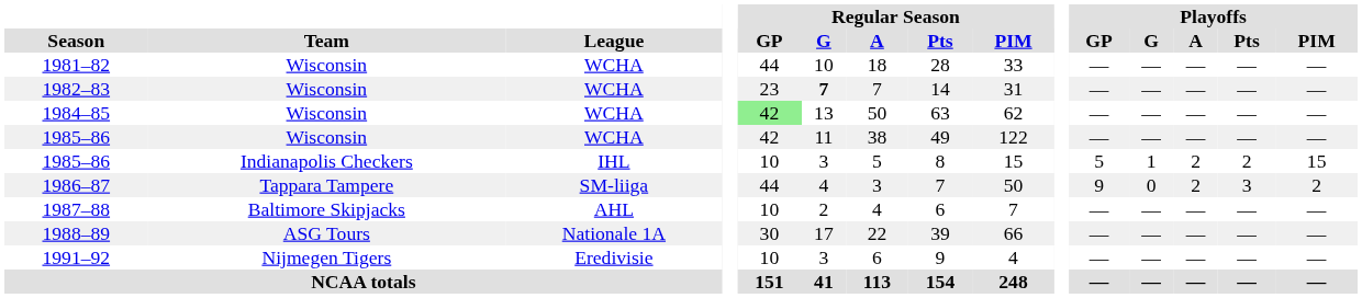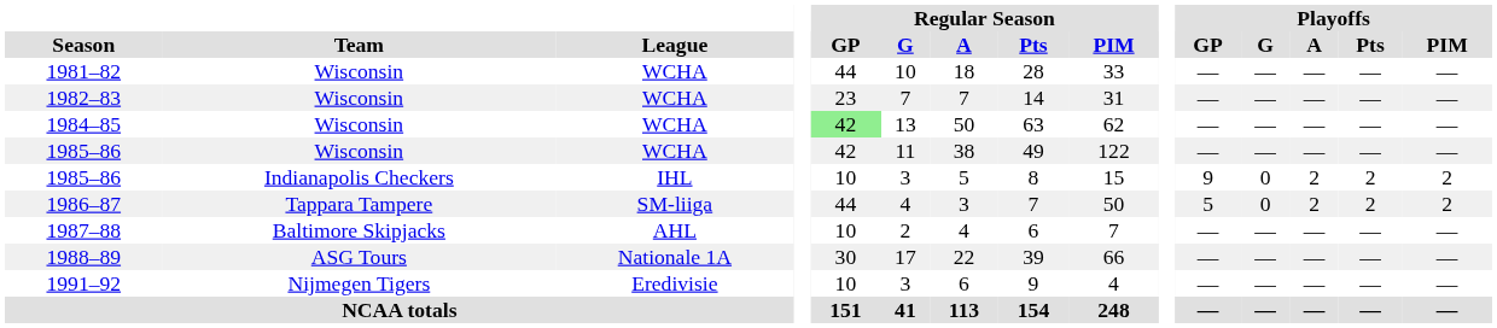1982–83 | Regular Season / G: bold -> normal
1985–86 / Indianapolis Checkers | Playoffs / GP: 5 -> 9
1985–86 / Indianapolis Checkers | Playoffs / G: 1 -> 0
1985–86 / Indianapolis Checkers | Playoffs / PIM: 15 -> 2
1986–87 | Playoffs / GP: 9 -> 5
1986–87 | Playoffs / Pts: 3 -> 2
